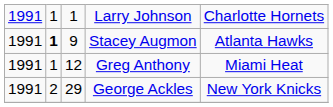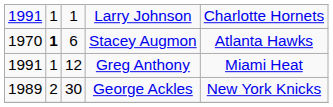Stacey Augmon | column 1: 1991 -> 1970
Stacey Augmon | column 3: 9 -> 6
George Ackles | column 1: 1991 -> 1989
George Ackles | column 3: 29 -> 30
